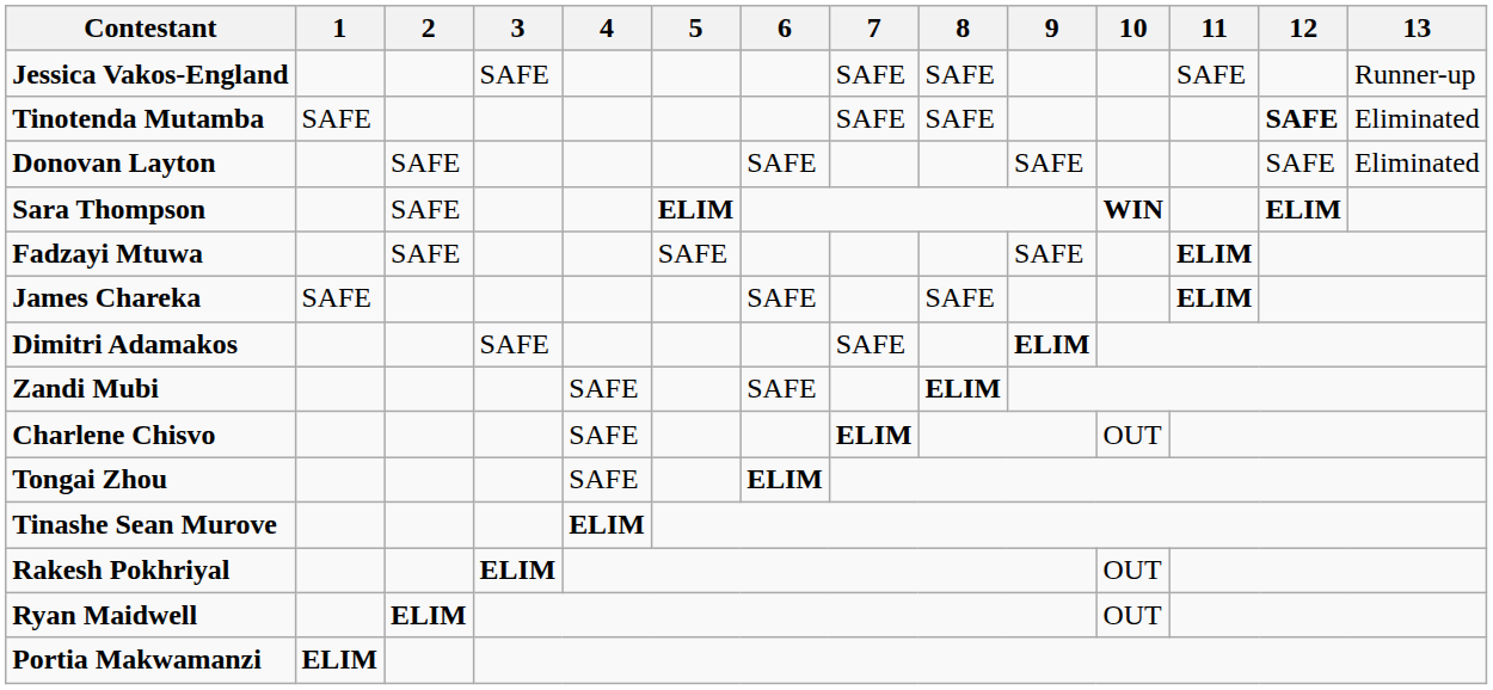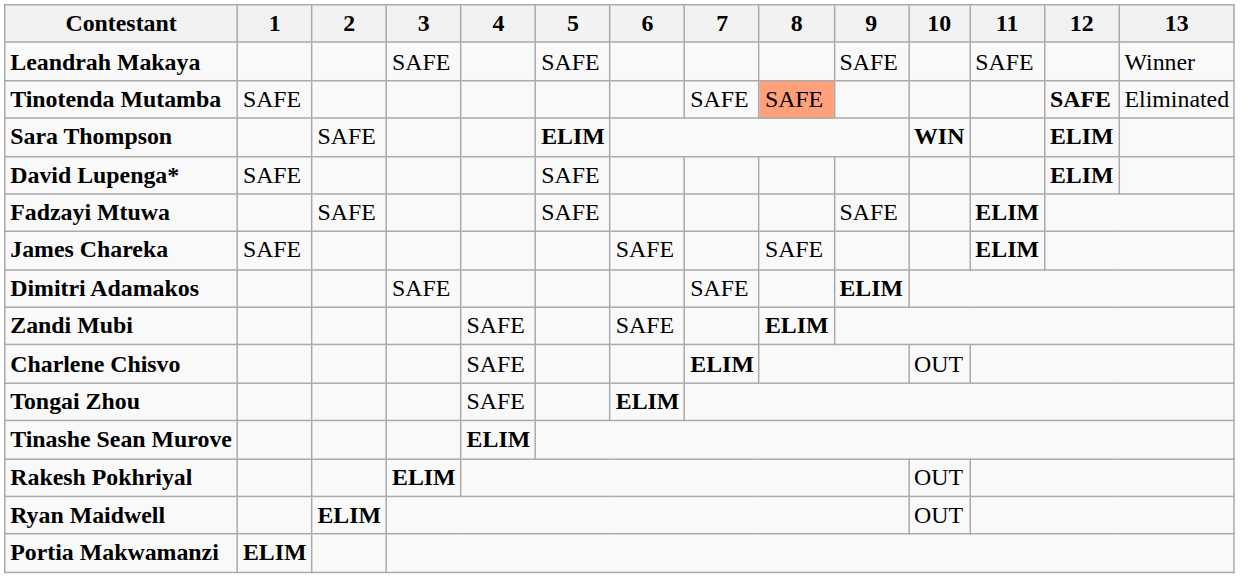+ row: Leandrah Makaya | SAFE | SAFE | SAFE | SAFE | Winner
- row: Jessica Vakos-England | SAFE | SAFE | SAFE | SAFE | Runner-up
Tinotenda Mutamba | 8: no background -> lightsalmon background
- row: Donovan Layton | SAFE | SAFE | SAFE | SAFE | Eliminated
+ row: David Lupenga* | SAFE | SAFE | ELIM
